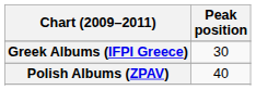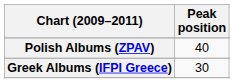rows swapped: Greek Albums (IFPI Greece) <-> Polish Albums (ZPAV)
